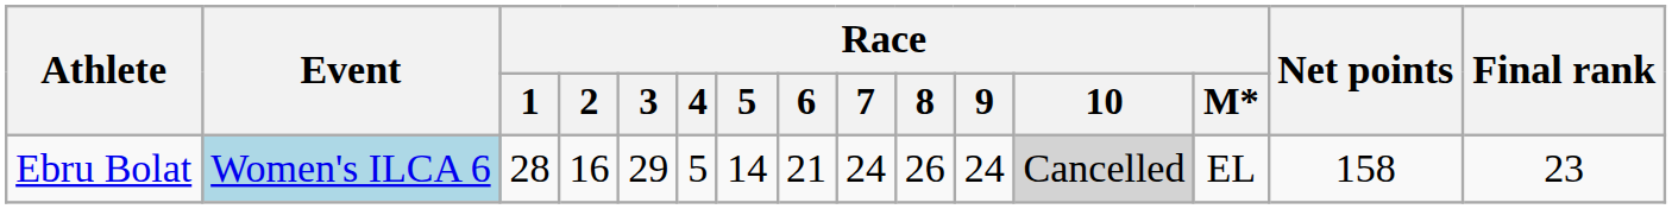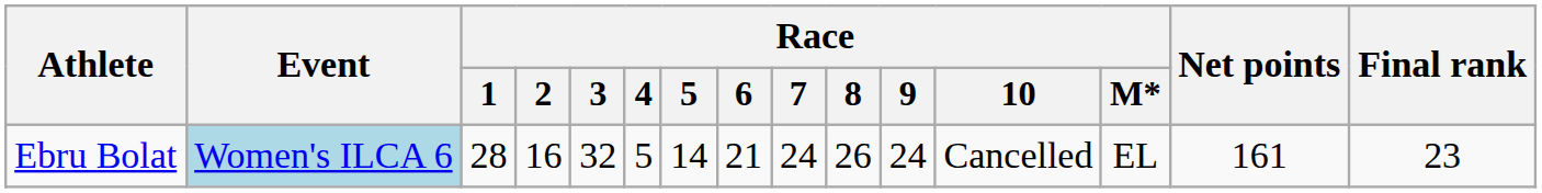Ebru Bolat | Race / 3: 29 -> 32
Ebru Bolat | Race / 10: lightgrey background -> no background
Ebru Bolat | Net points: 158 -> 161
